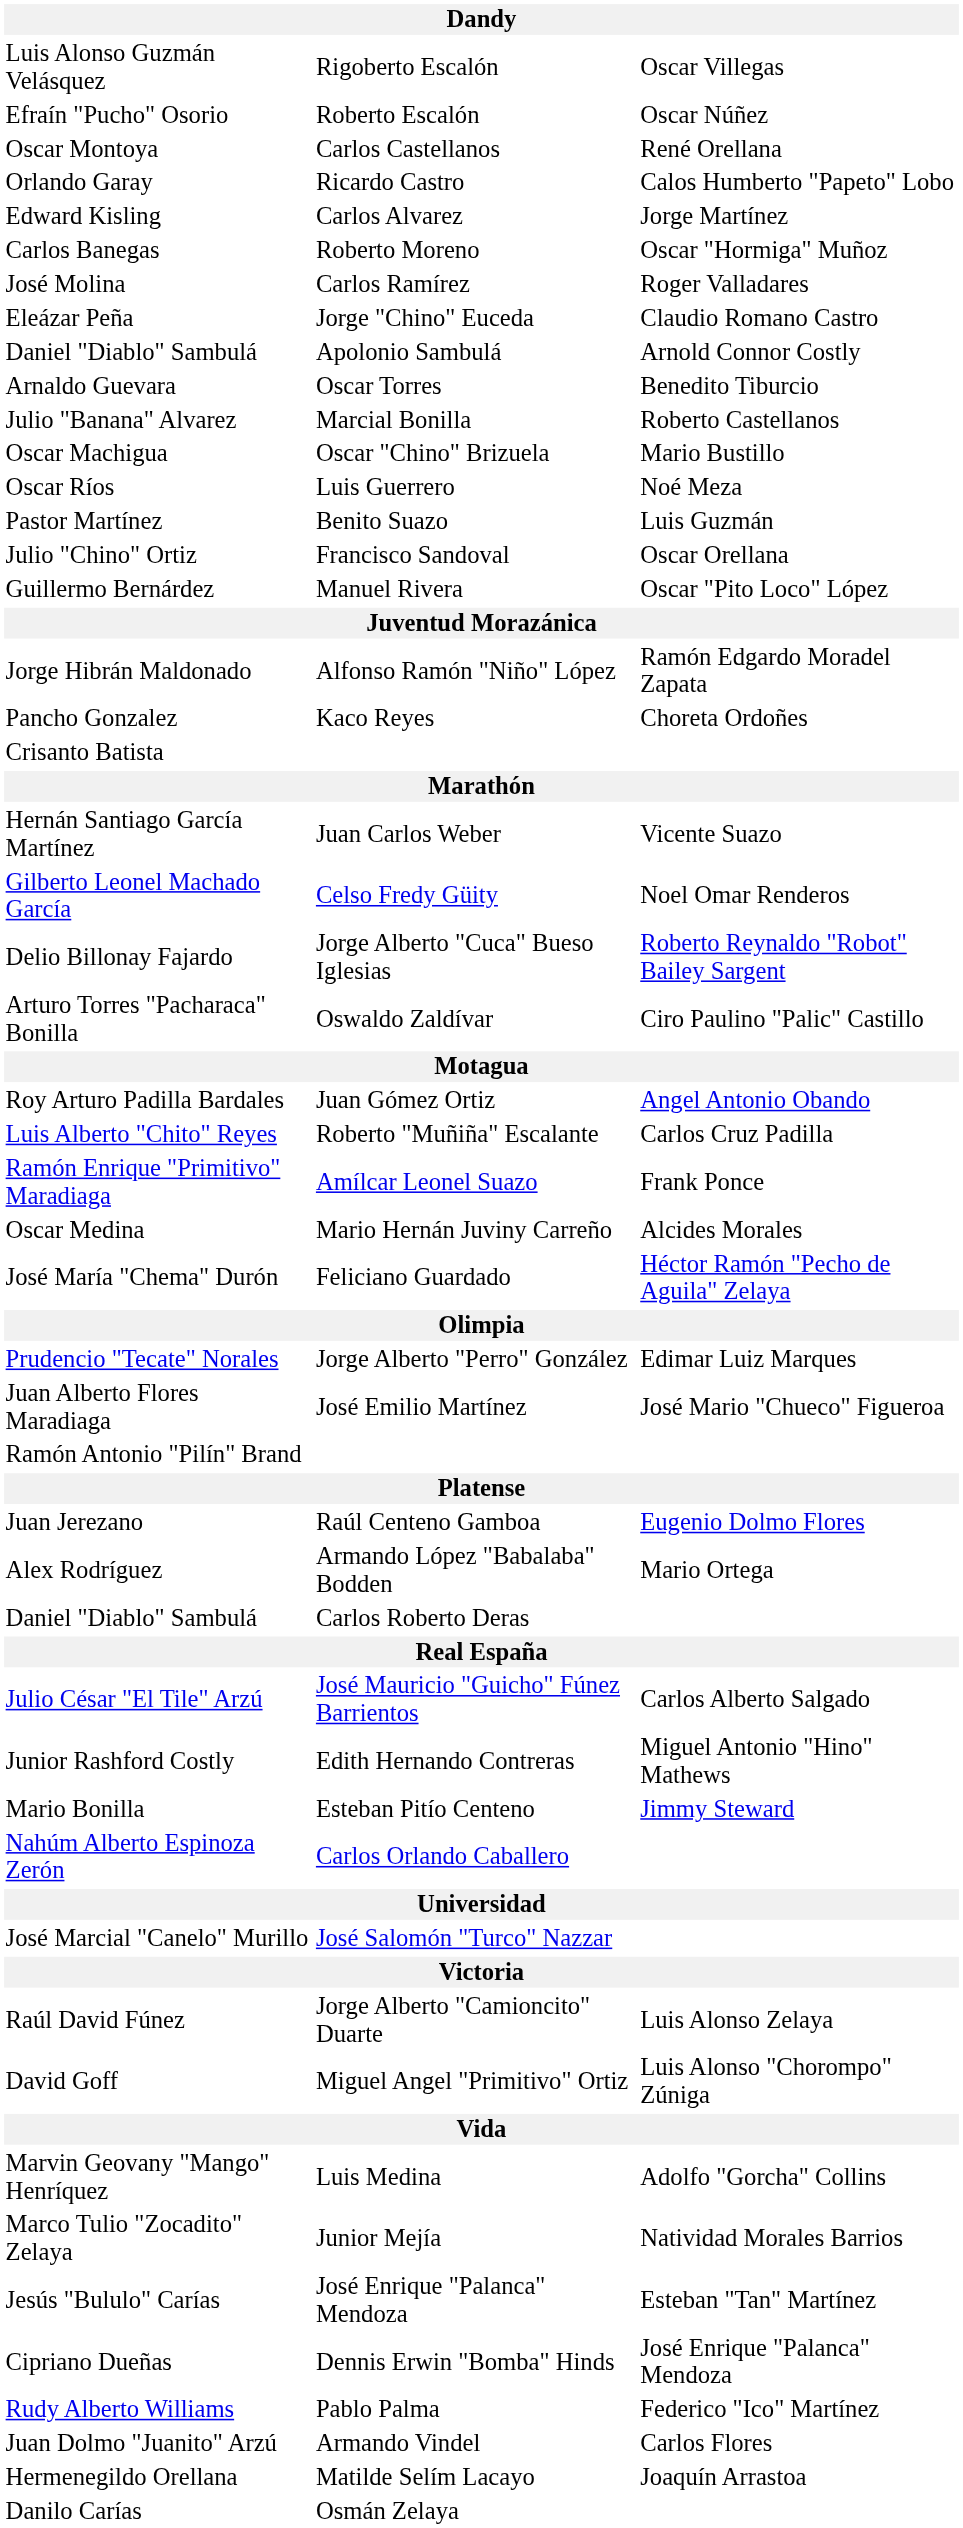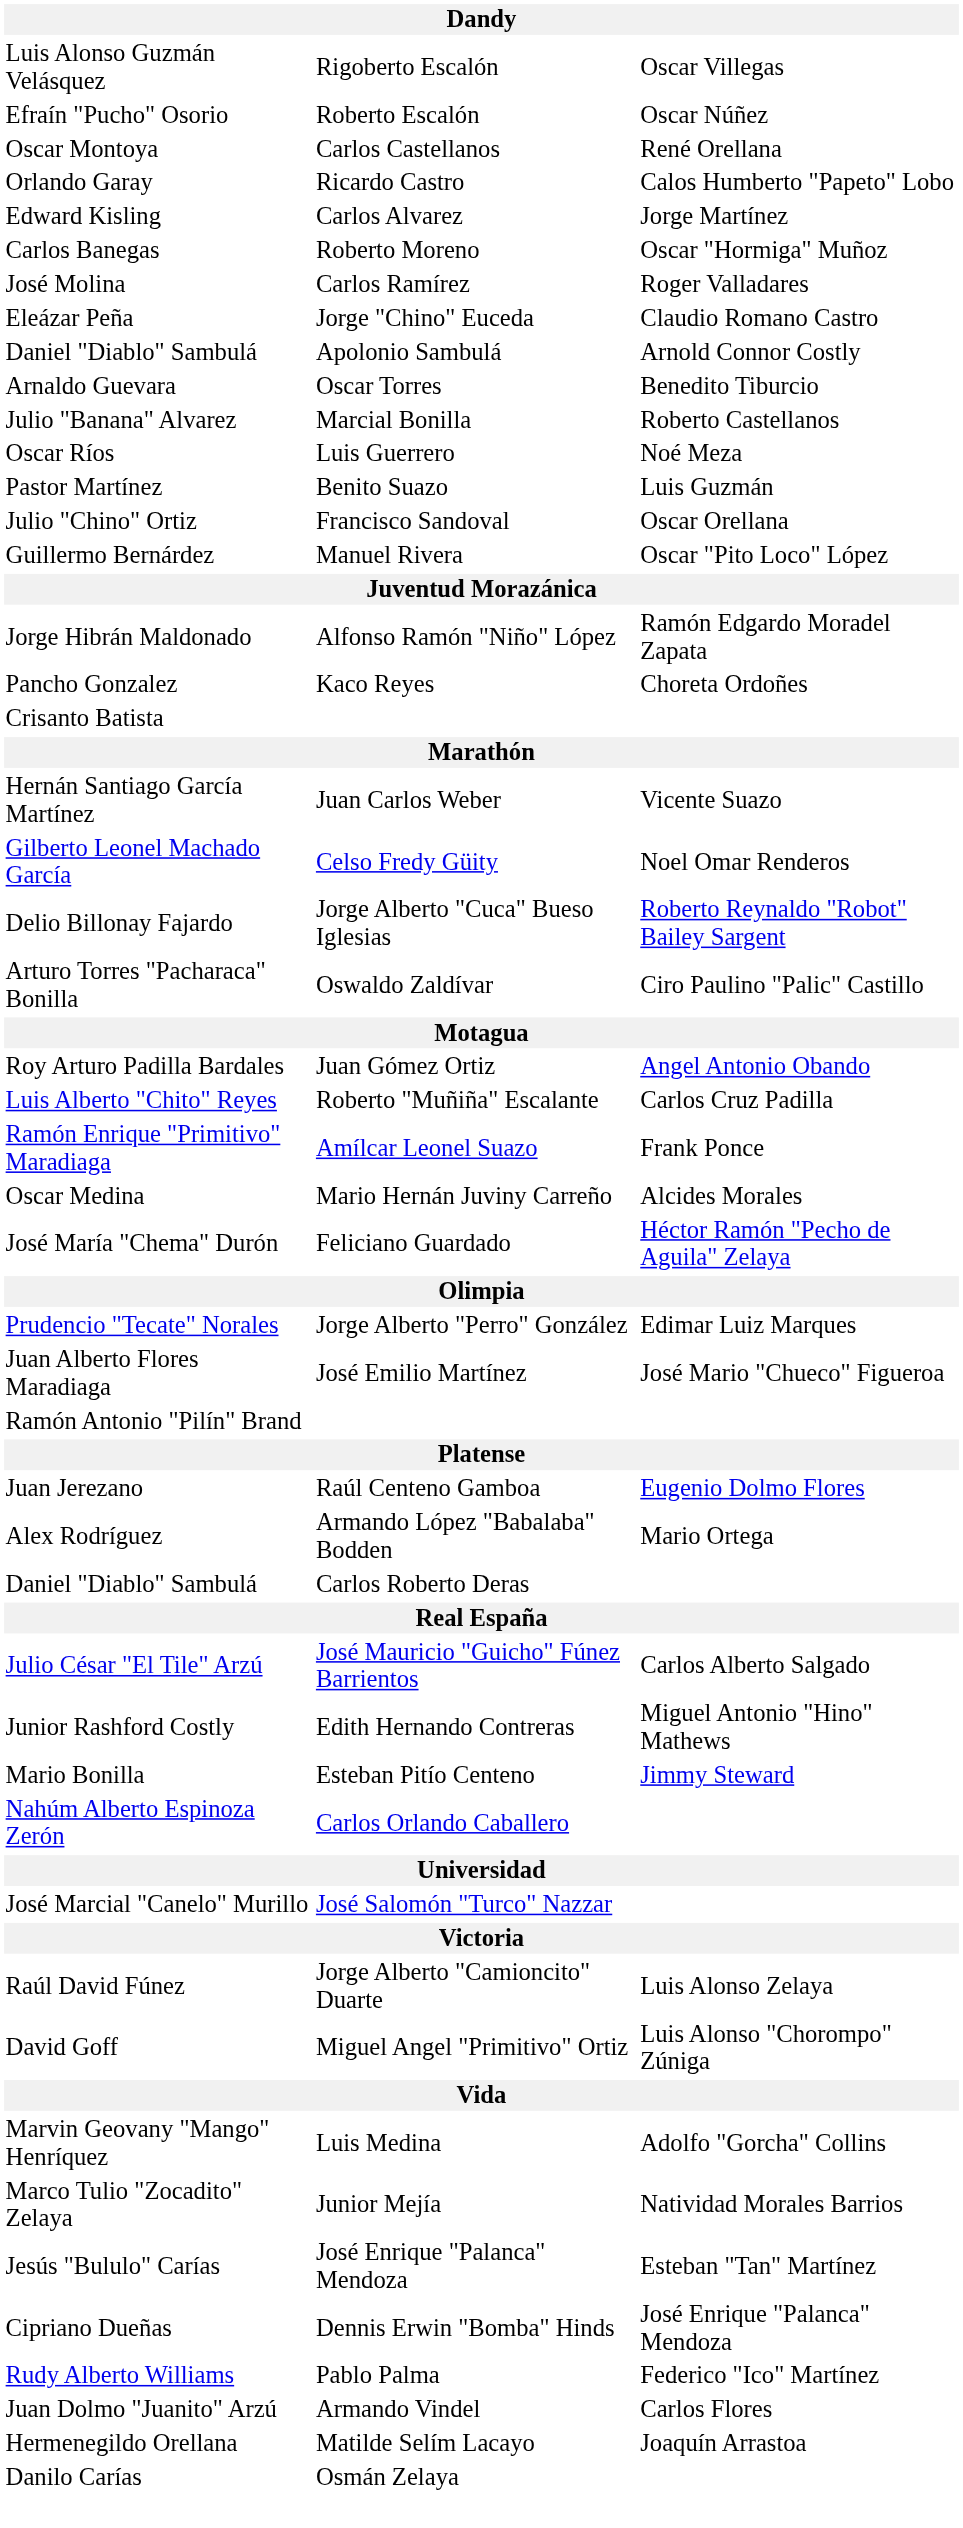- row: Oscar Machigua | Oscar "Chino" Brizuela | Mario Bustillo
